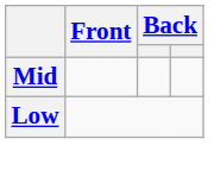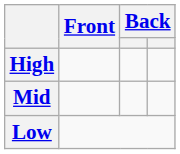+ row: High
